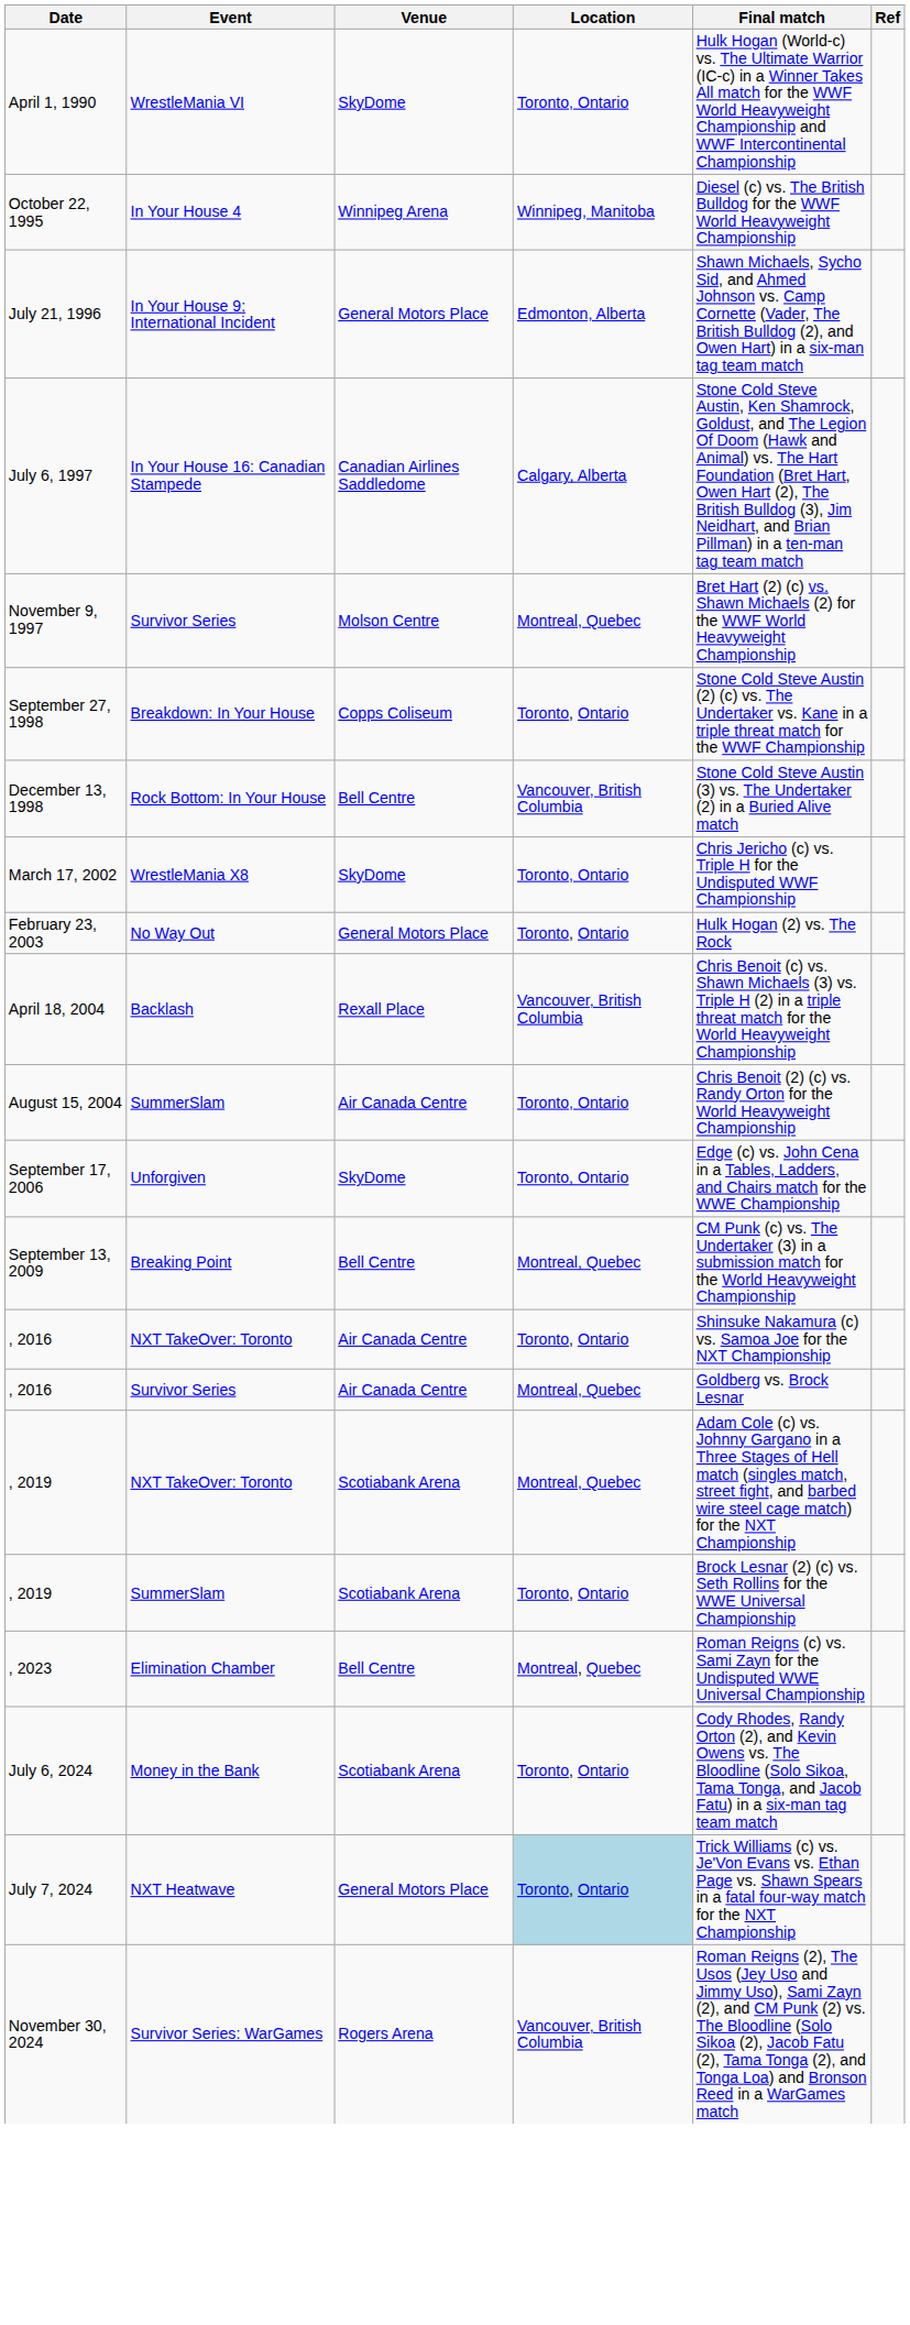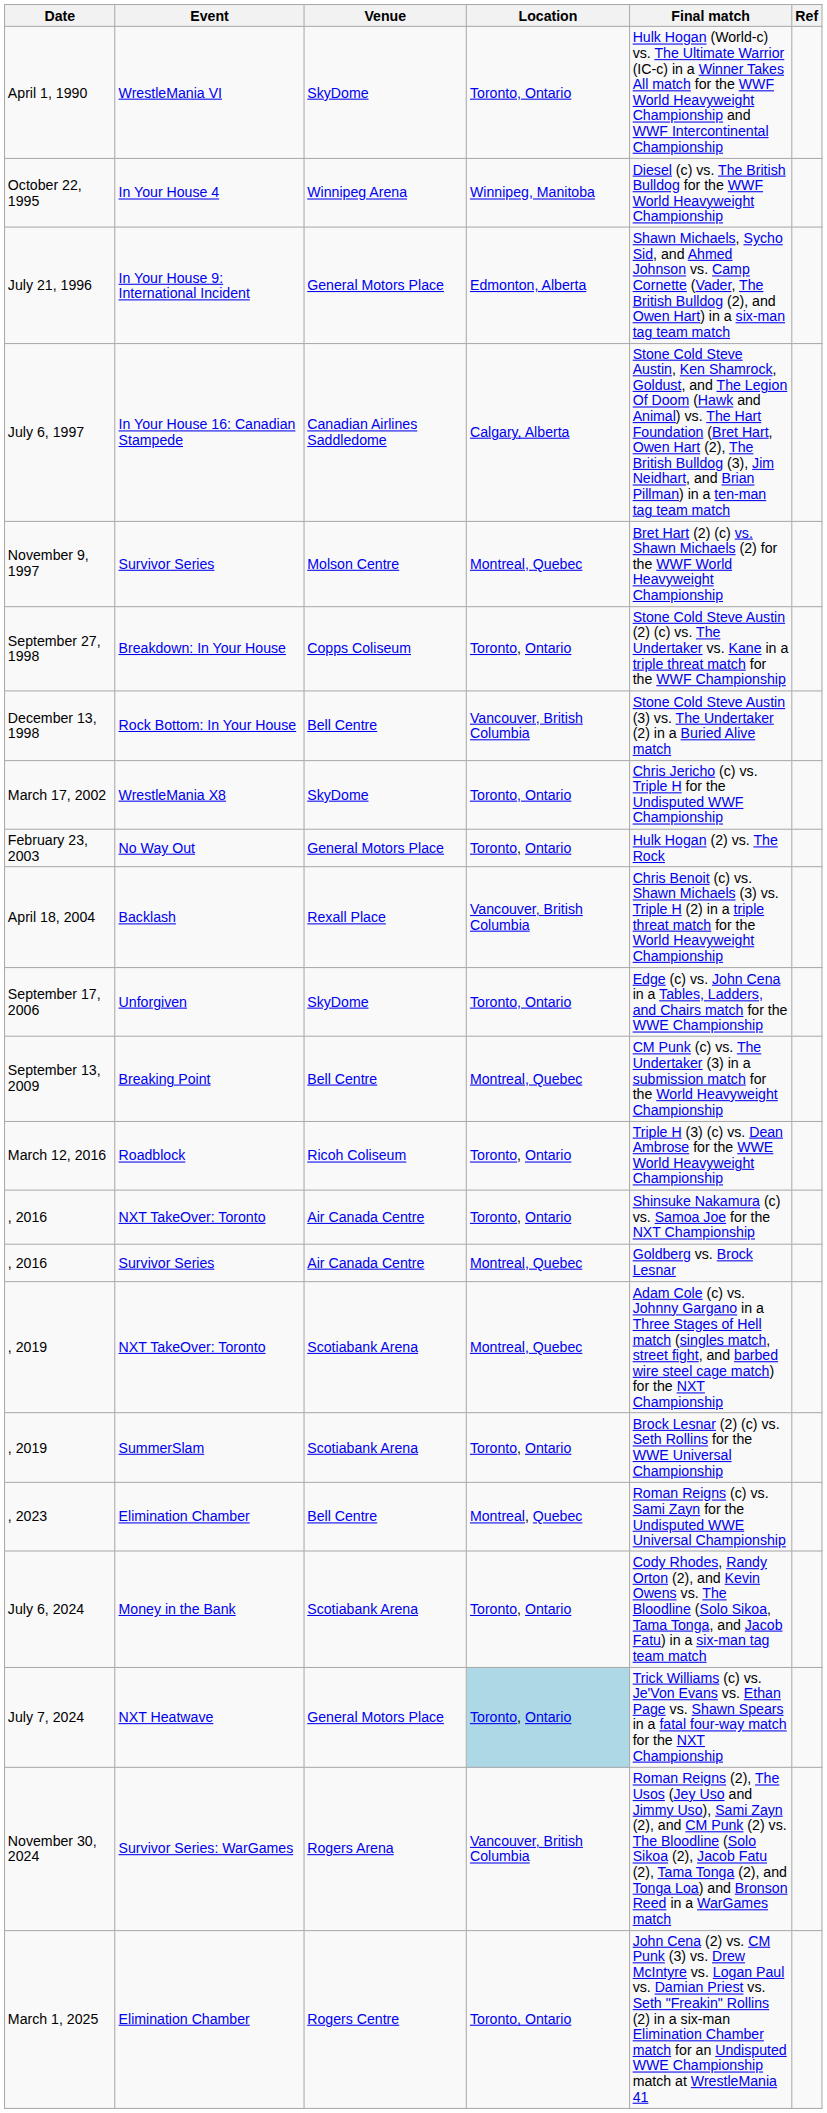- row: August 15, 2004 | SummerSlam | Air Canada Centre | Toronto, Ontario | Chris Benoit (2) (c) vs. Randy Orton for the World Heavyweight Championship
+ row: March 12, 2016 | Roadblock | Ricoh Coliseum | Toronto, Ontario | Triple H (3) (c) vs. Dean Ambrose for the WWE World Heavyweight Championship
+ row: March 1, 2025 | Elimination Chamber | Rogers Centre | Toronto, Ontario | John Cena (2) vs. CM Punk (3) vs. Drew McIntyre vs. Logan Paul vs. Damian Priest vs. Seth "Freakin" Rollins (2) in a six-man Elimination Chamber match for an Undisputed WWE Championship match at WrestleMania 41
